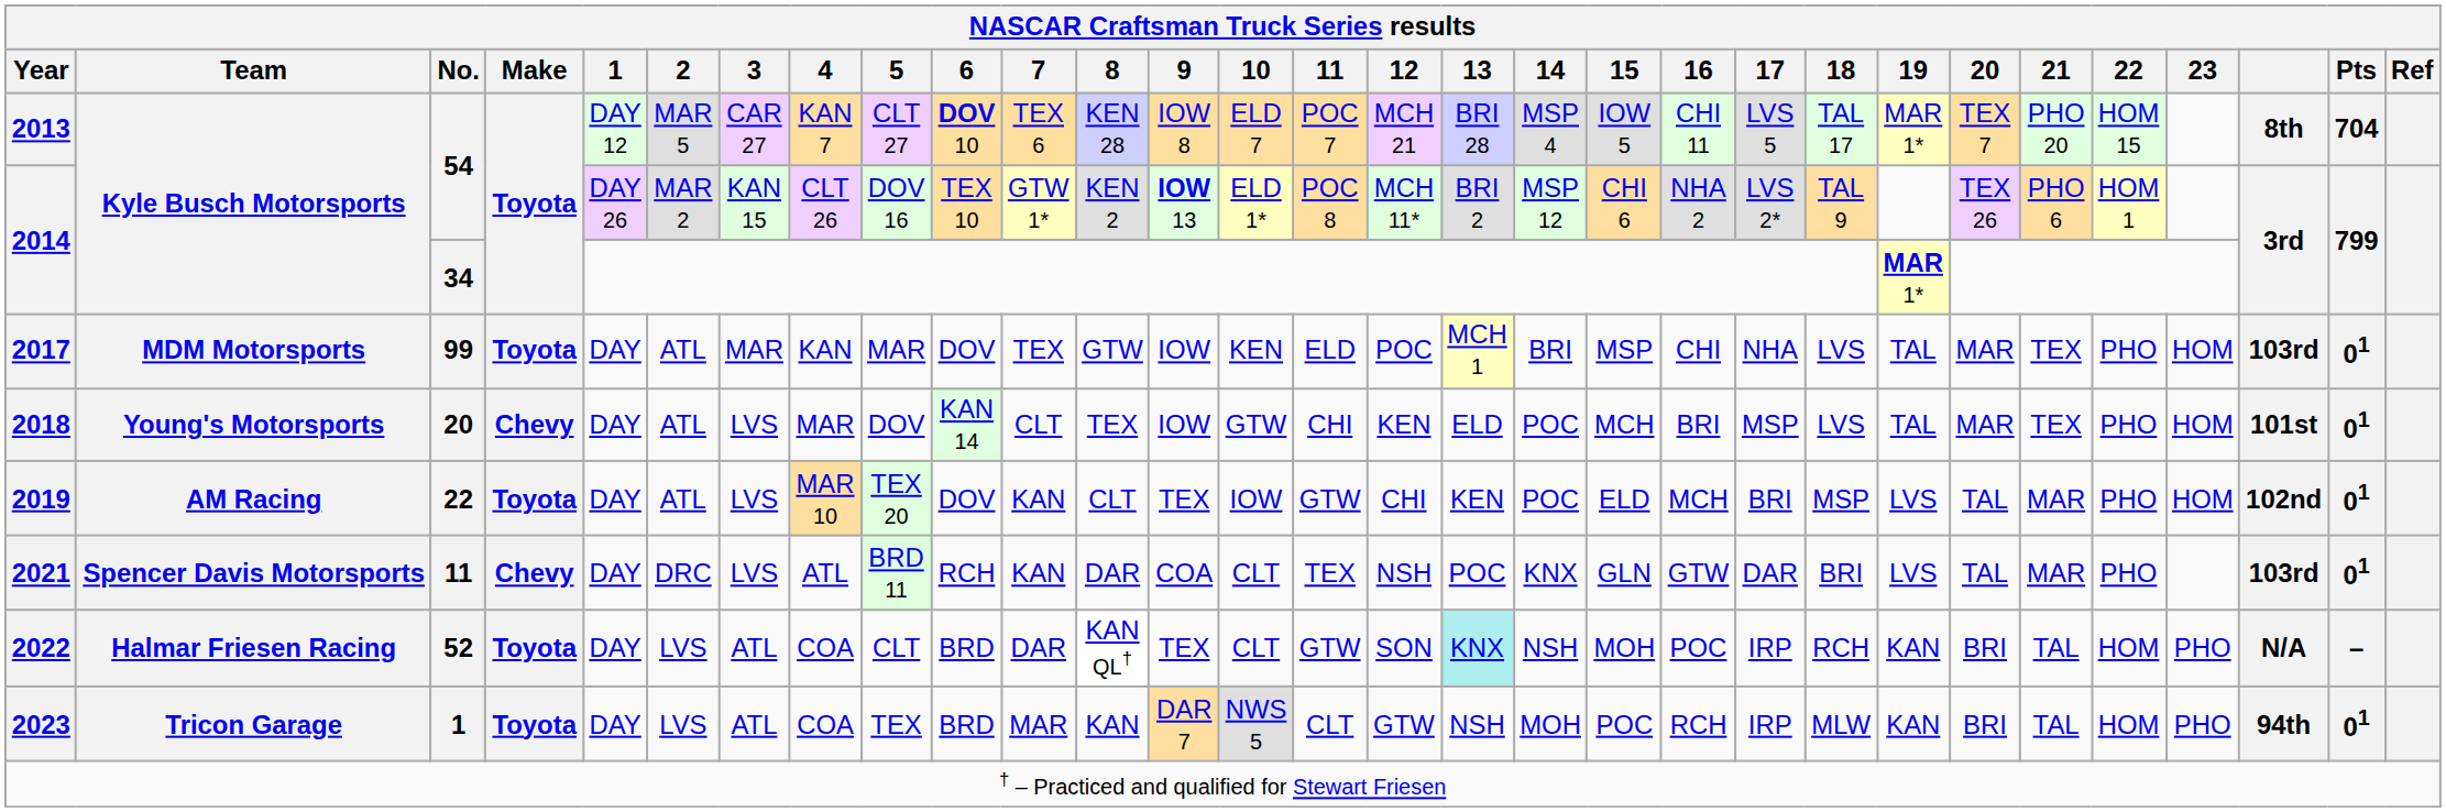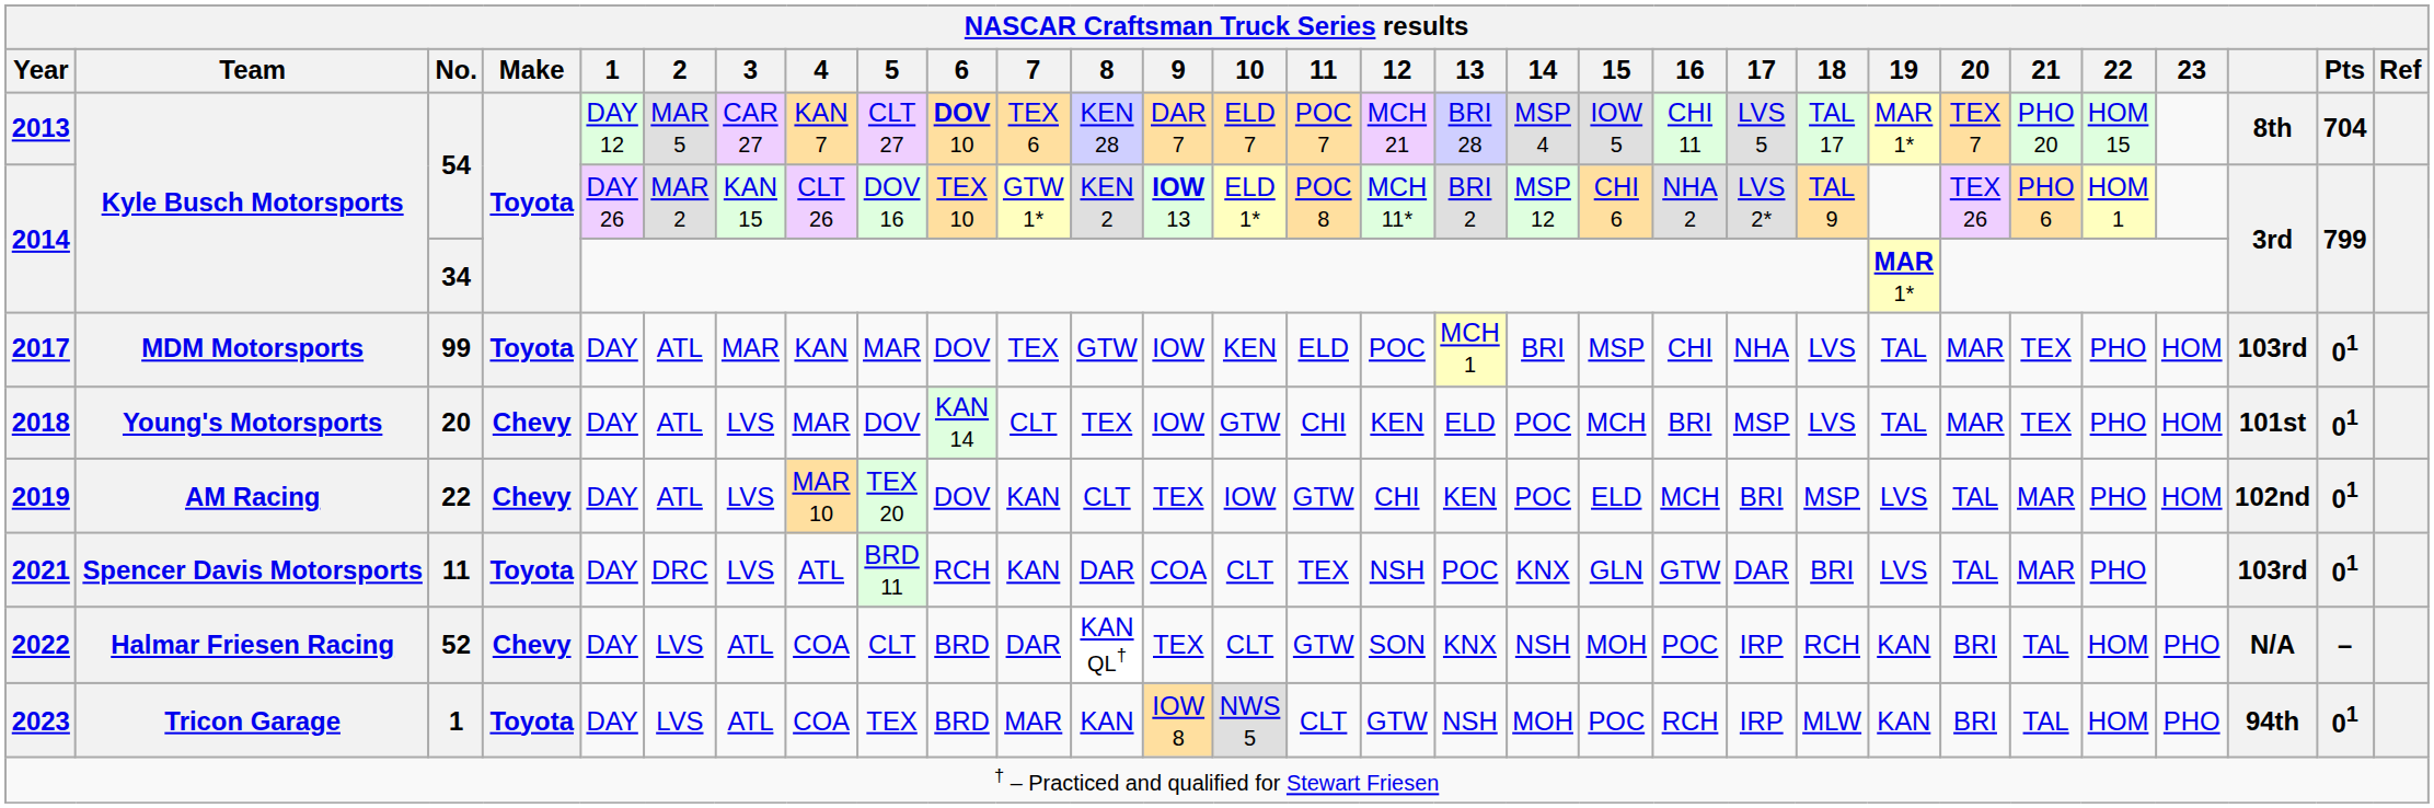2013 | NASCAR Craftsman Truck Series results / 9: IOW 8 -> DAR 7
2019 | NASCAR Craftsman Truck Series results / Make: Toyota -> Chevy
2021 | NASCAR Craftsman Truck Series results / Make: Chevy -> Toyota
2022 | NASCAR Craftsman Truck Series results / Make: Toyota -> Chevy
2022 | NASCAR Craftsman Truck Series results / 13: paleturquoise background -> no background
2023 | NASCAR Craftsman Truck Series results / 9: DAR 7 -> IOW 8
